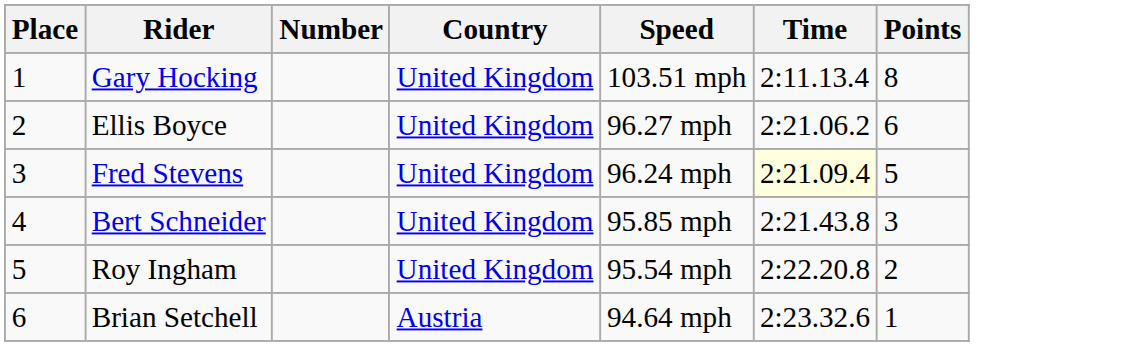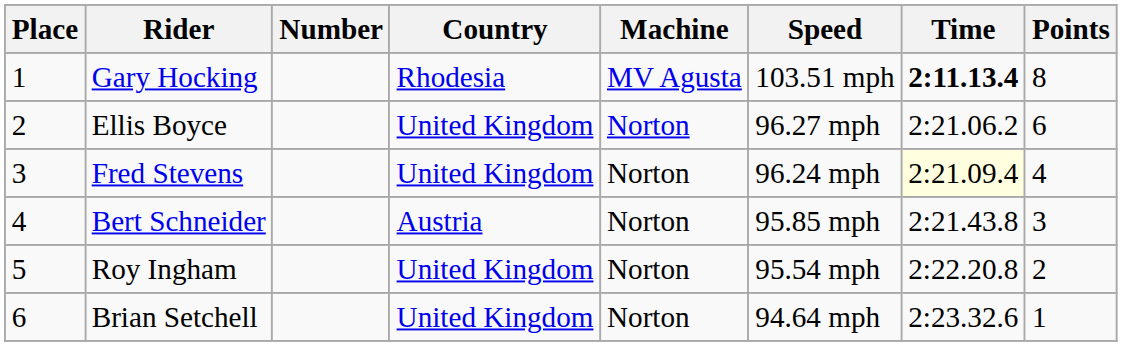+ column: Machine | MV Agusta | Norton | Norton | Norton | Norton | Norton
Gary Hocking | Country: United Kingdom -> Rhodesia
Gary Hocking | Time: normal -> bold
Fred Stevens | Points: 5 -> 4
Bert Schneider | Country: United Kingdom -> Austria
Brian Setchell | Country: Austria -> United Kingdom
